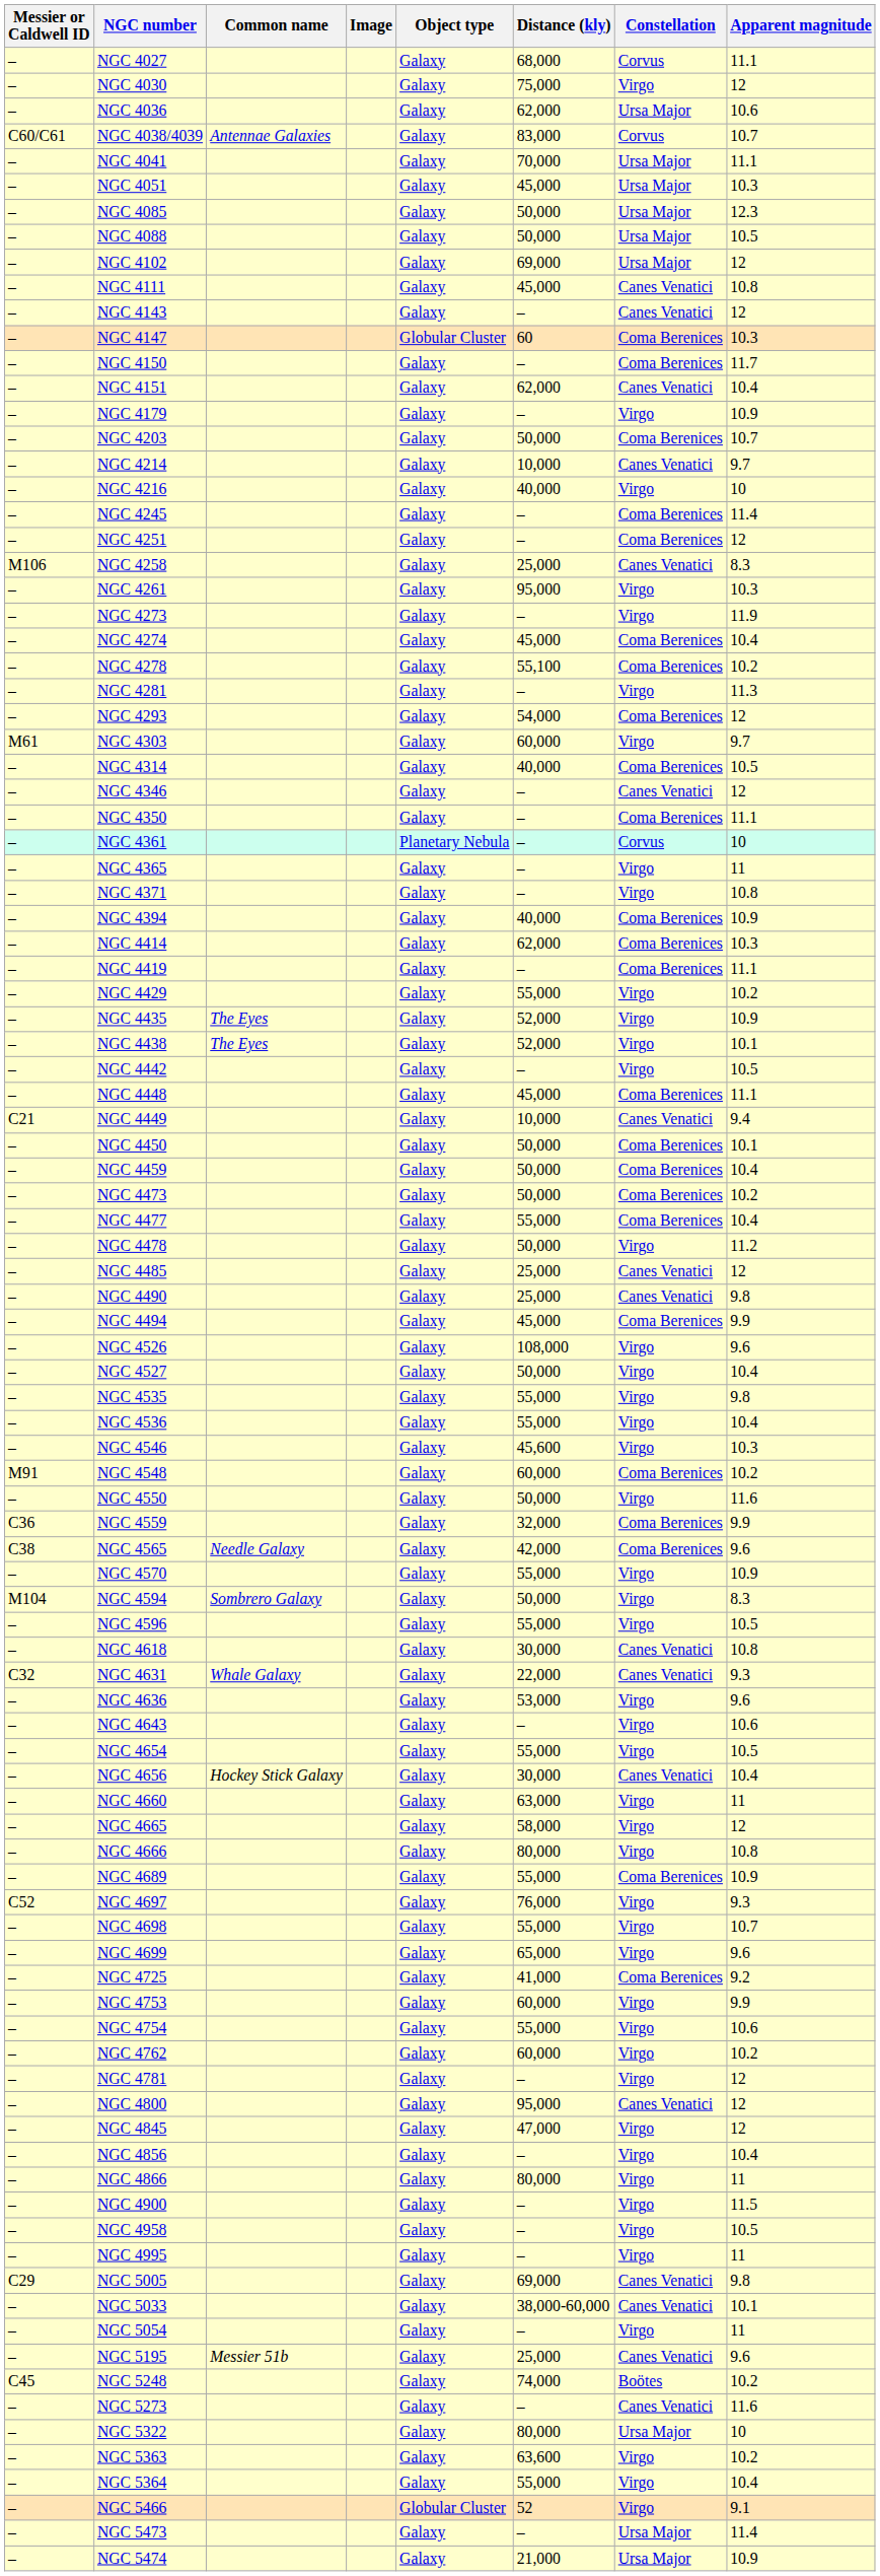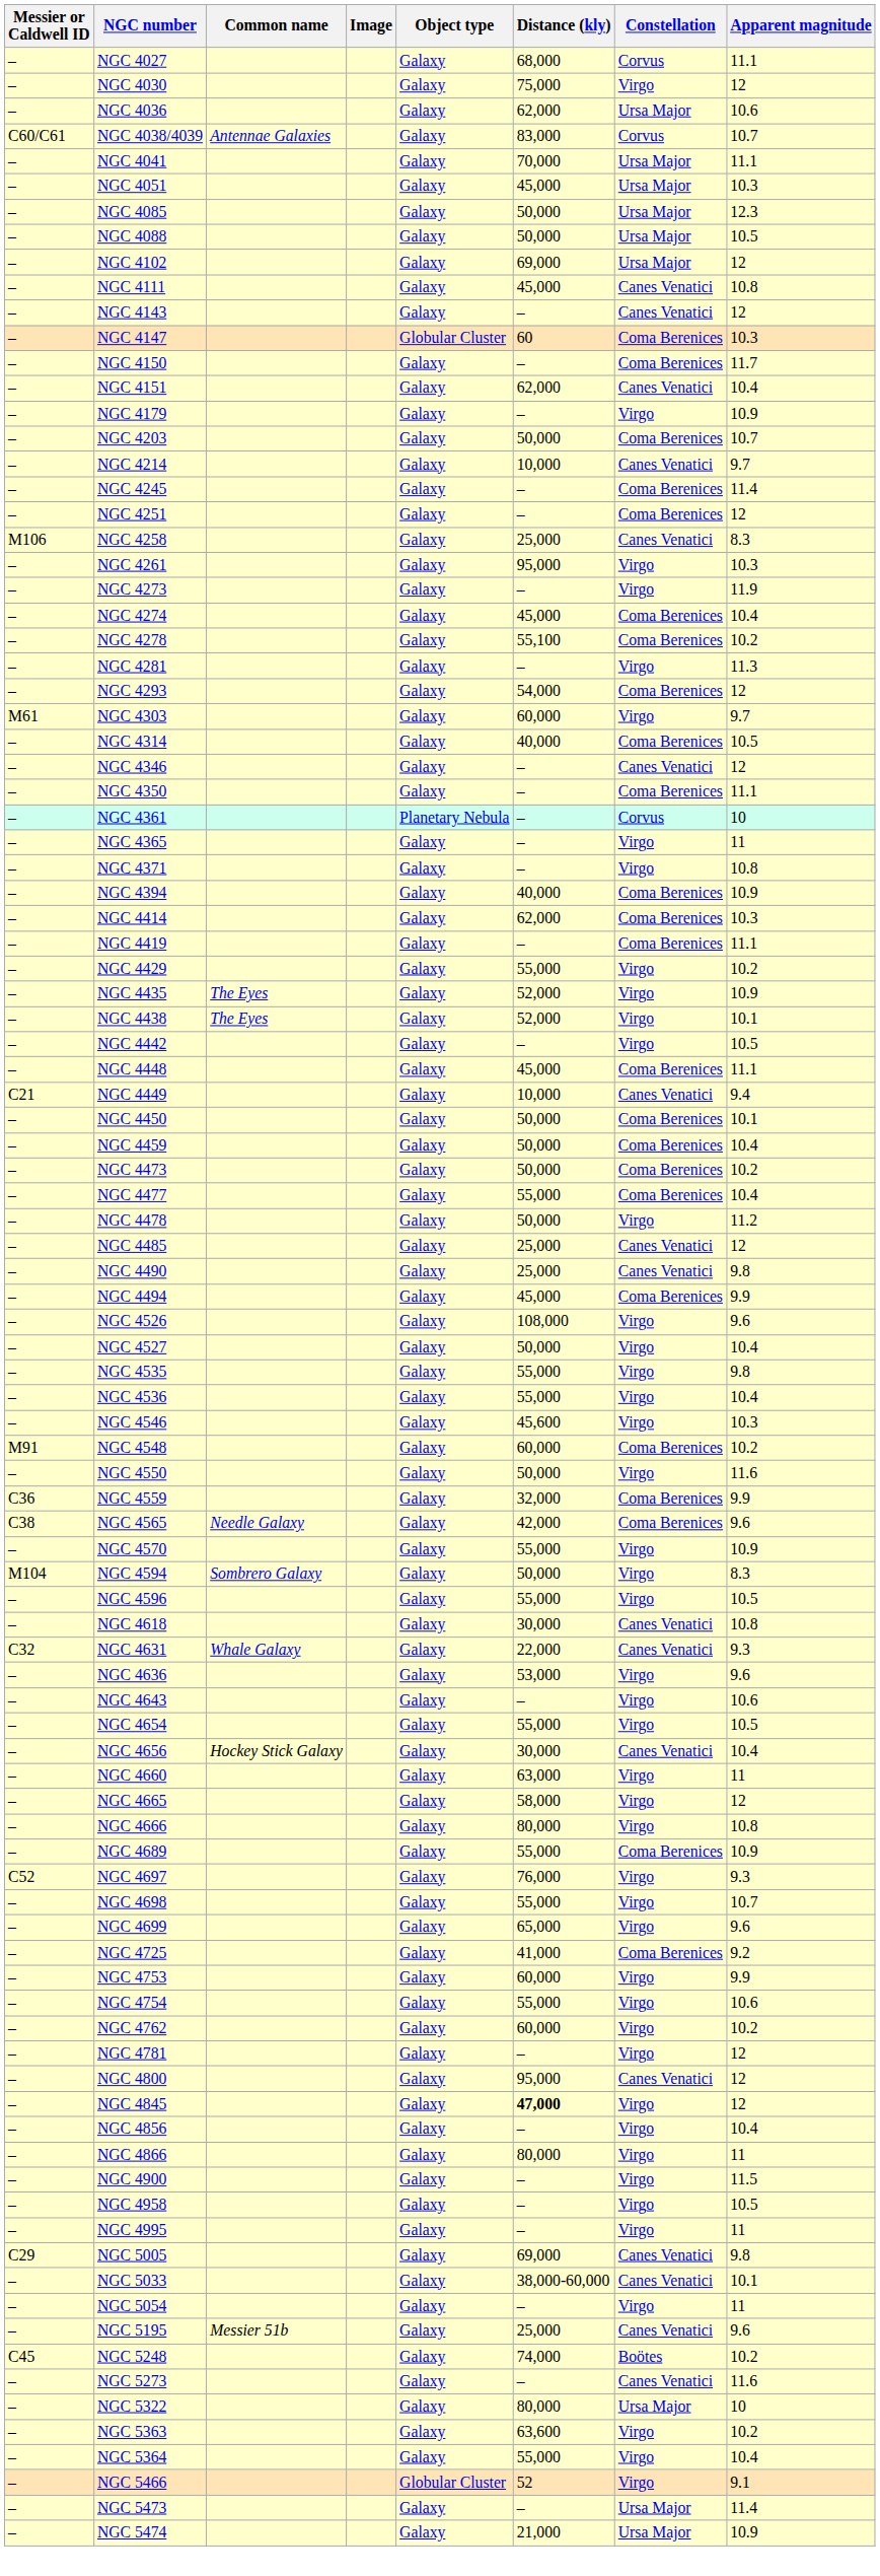- row: – | NGC 4216 | Galaxy | 40,000 | Virgo | 10
NGC 4845 | Distance (kly): normal -> bold
